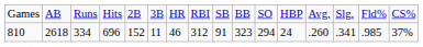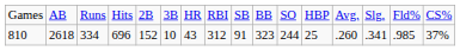810 | column 6: 11 -> 10
810 | column 7: 46 -> 43
810 | column 11: 294 -> 244
810 | column 12: 24 -> 25
